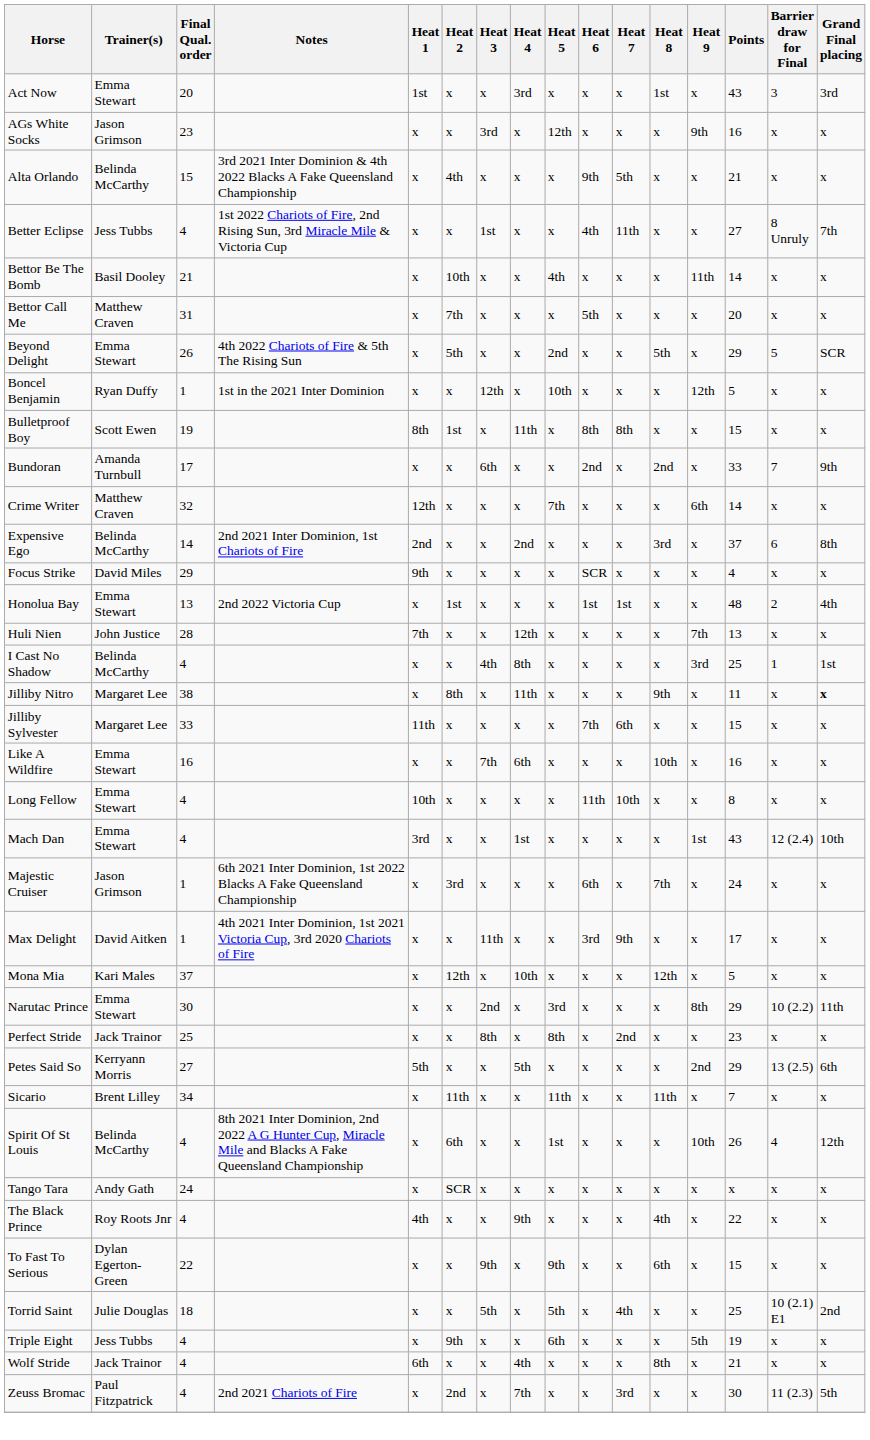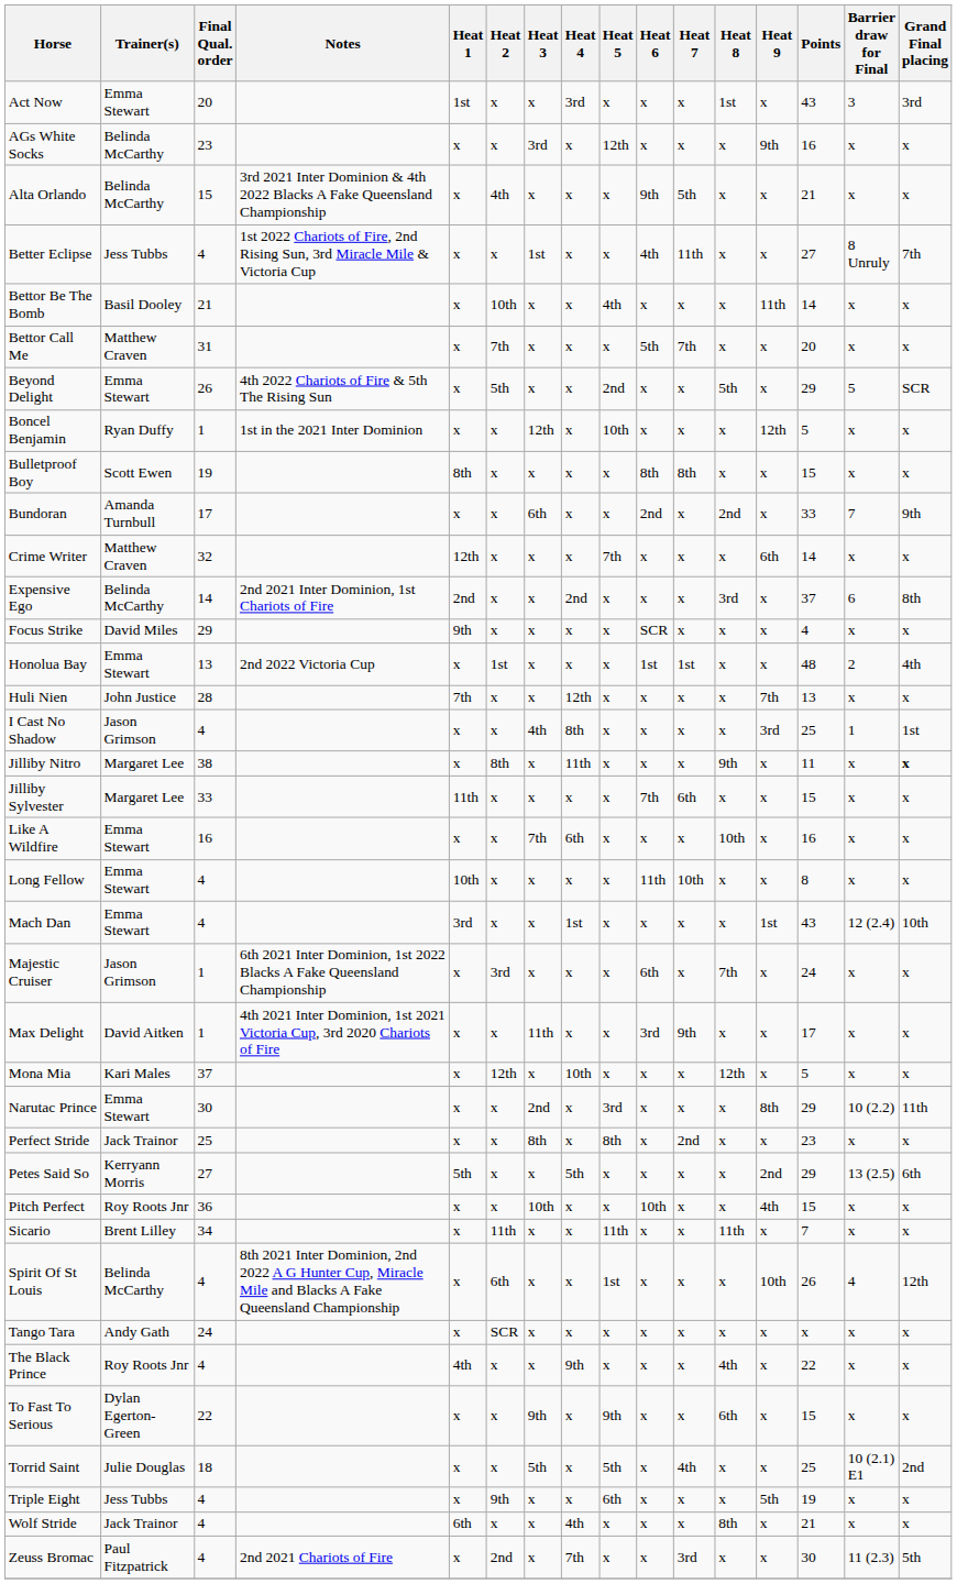AGs White Socks | Trainer(s): Jason Grimson -> Belinda McCarthy
Bettor Call Me | Heat 7: x -> 7th
Bulletproof Boy | Heat 2: 1st -> x
Bulletproof Boy | Heat 4: 11th -> x
I Cast No Shadow | Trainer(s): Belinda McCarthy -> Jason Grimson
+ row: Pitch Perfect | Roy Roots Jnr | 36 | x | x | 10th | x | x | 10th | x | x | 4th | 15 | x | x
